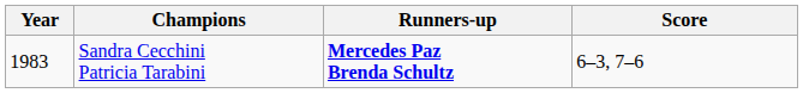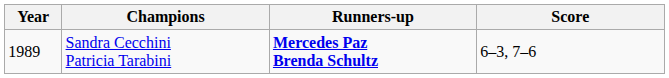Sandra Cecchini Patricia Tarabini | Year: 1983 -> 1989
